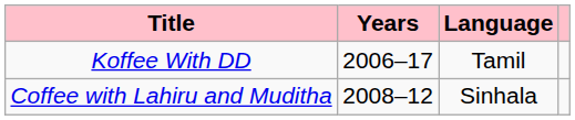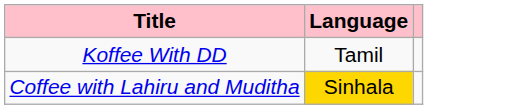- column: Years | 2006–17 | 2008–12
Coffee with Lahiru and Muditha | Language: no background -> gold background
